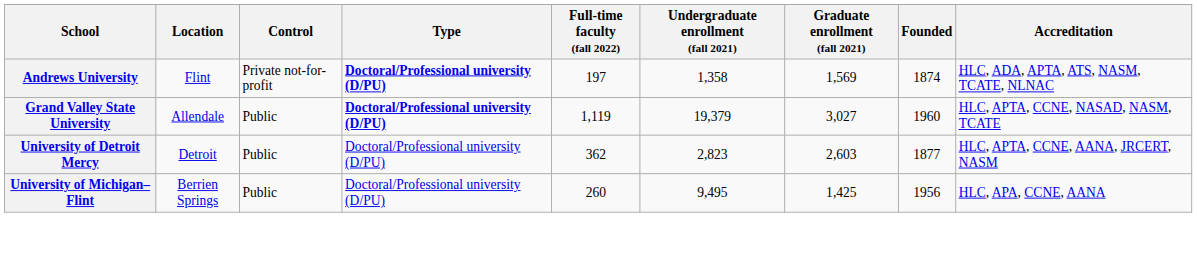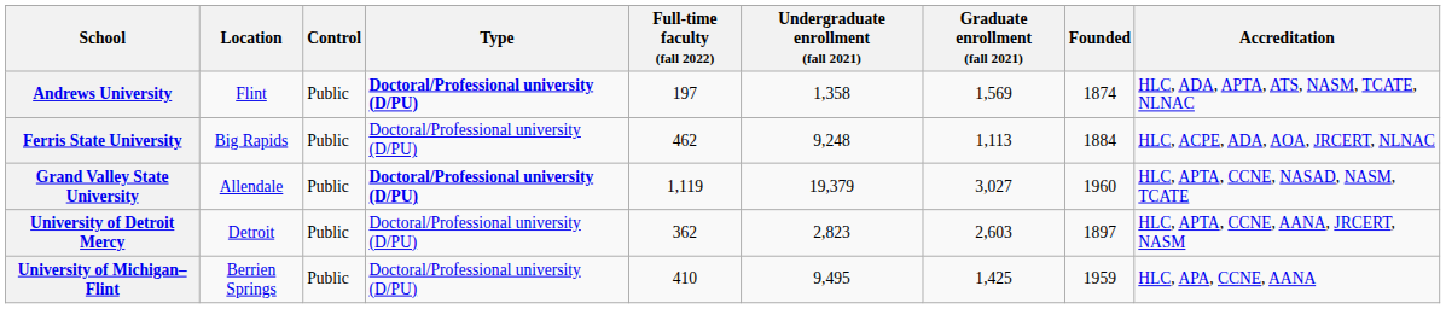Andrews University | Control: Private not-for-profit -> Public
+ row: Ferris State University | Big Rapids | Public | Doctoral/Professional university (D/PU) | 462 | 9,248 | 1,113 | 1884 | HLC, ACPE, ADA, AOA, JRCERT, NLNAC
University of Detroit Mercy | Founded: 1877 -> 1897
University of Michigan–Flint | Full-time faculty (fall 2022): 260 -> 410
University of Michigan–Flint | Founded: 1956 -> 1959
